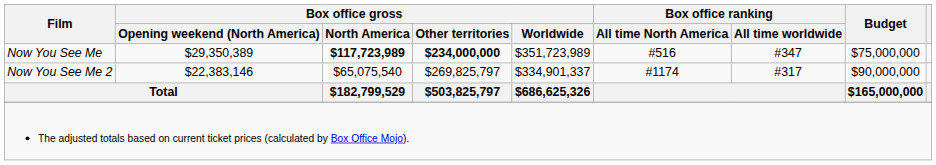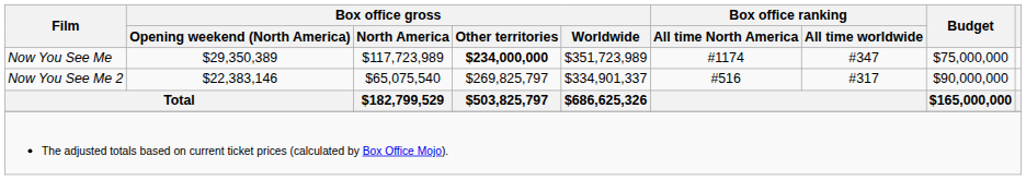Now You See Me | Box office gross / North America: bold -> normal
Now You See Me | Box office ranking / All time North America: #516 -> #1174
Now You See Me 2 | Box office ranking / All time North America: #1174 -> #516
